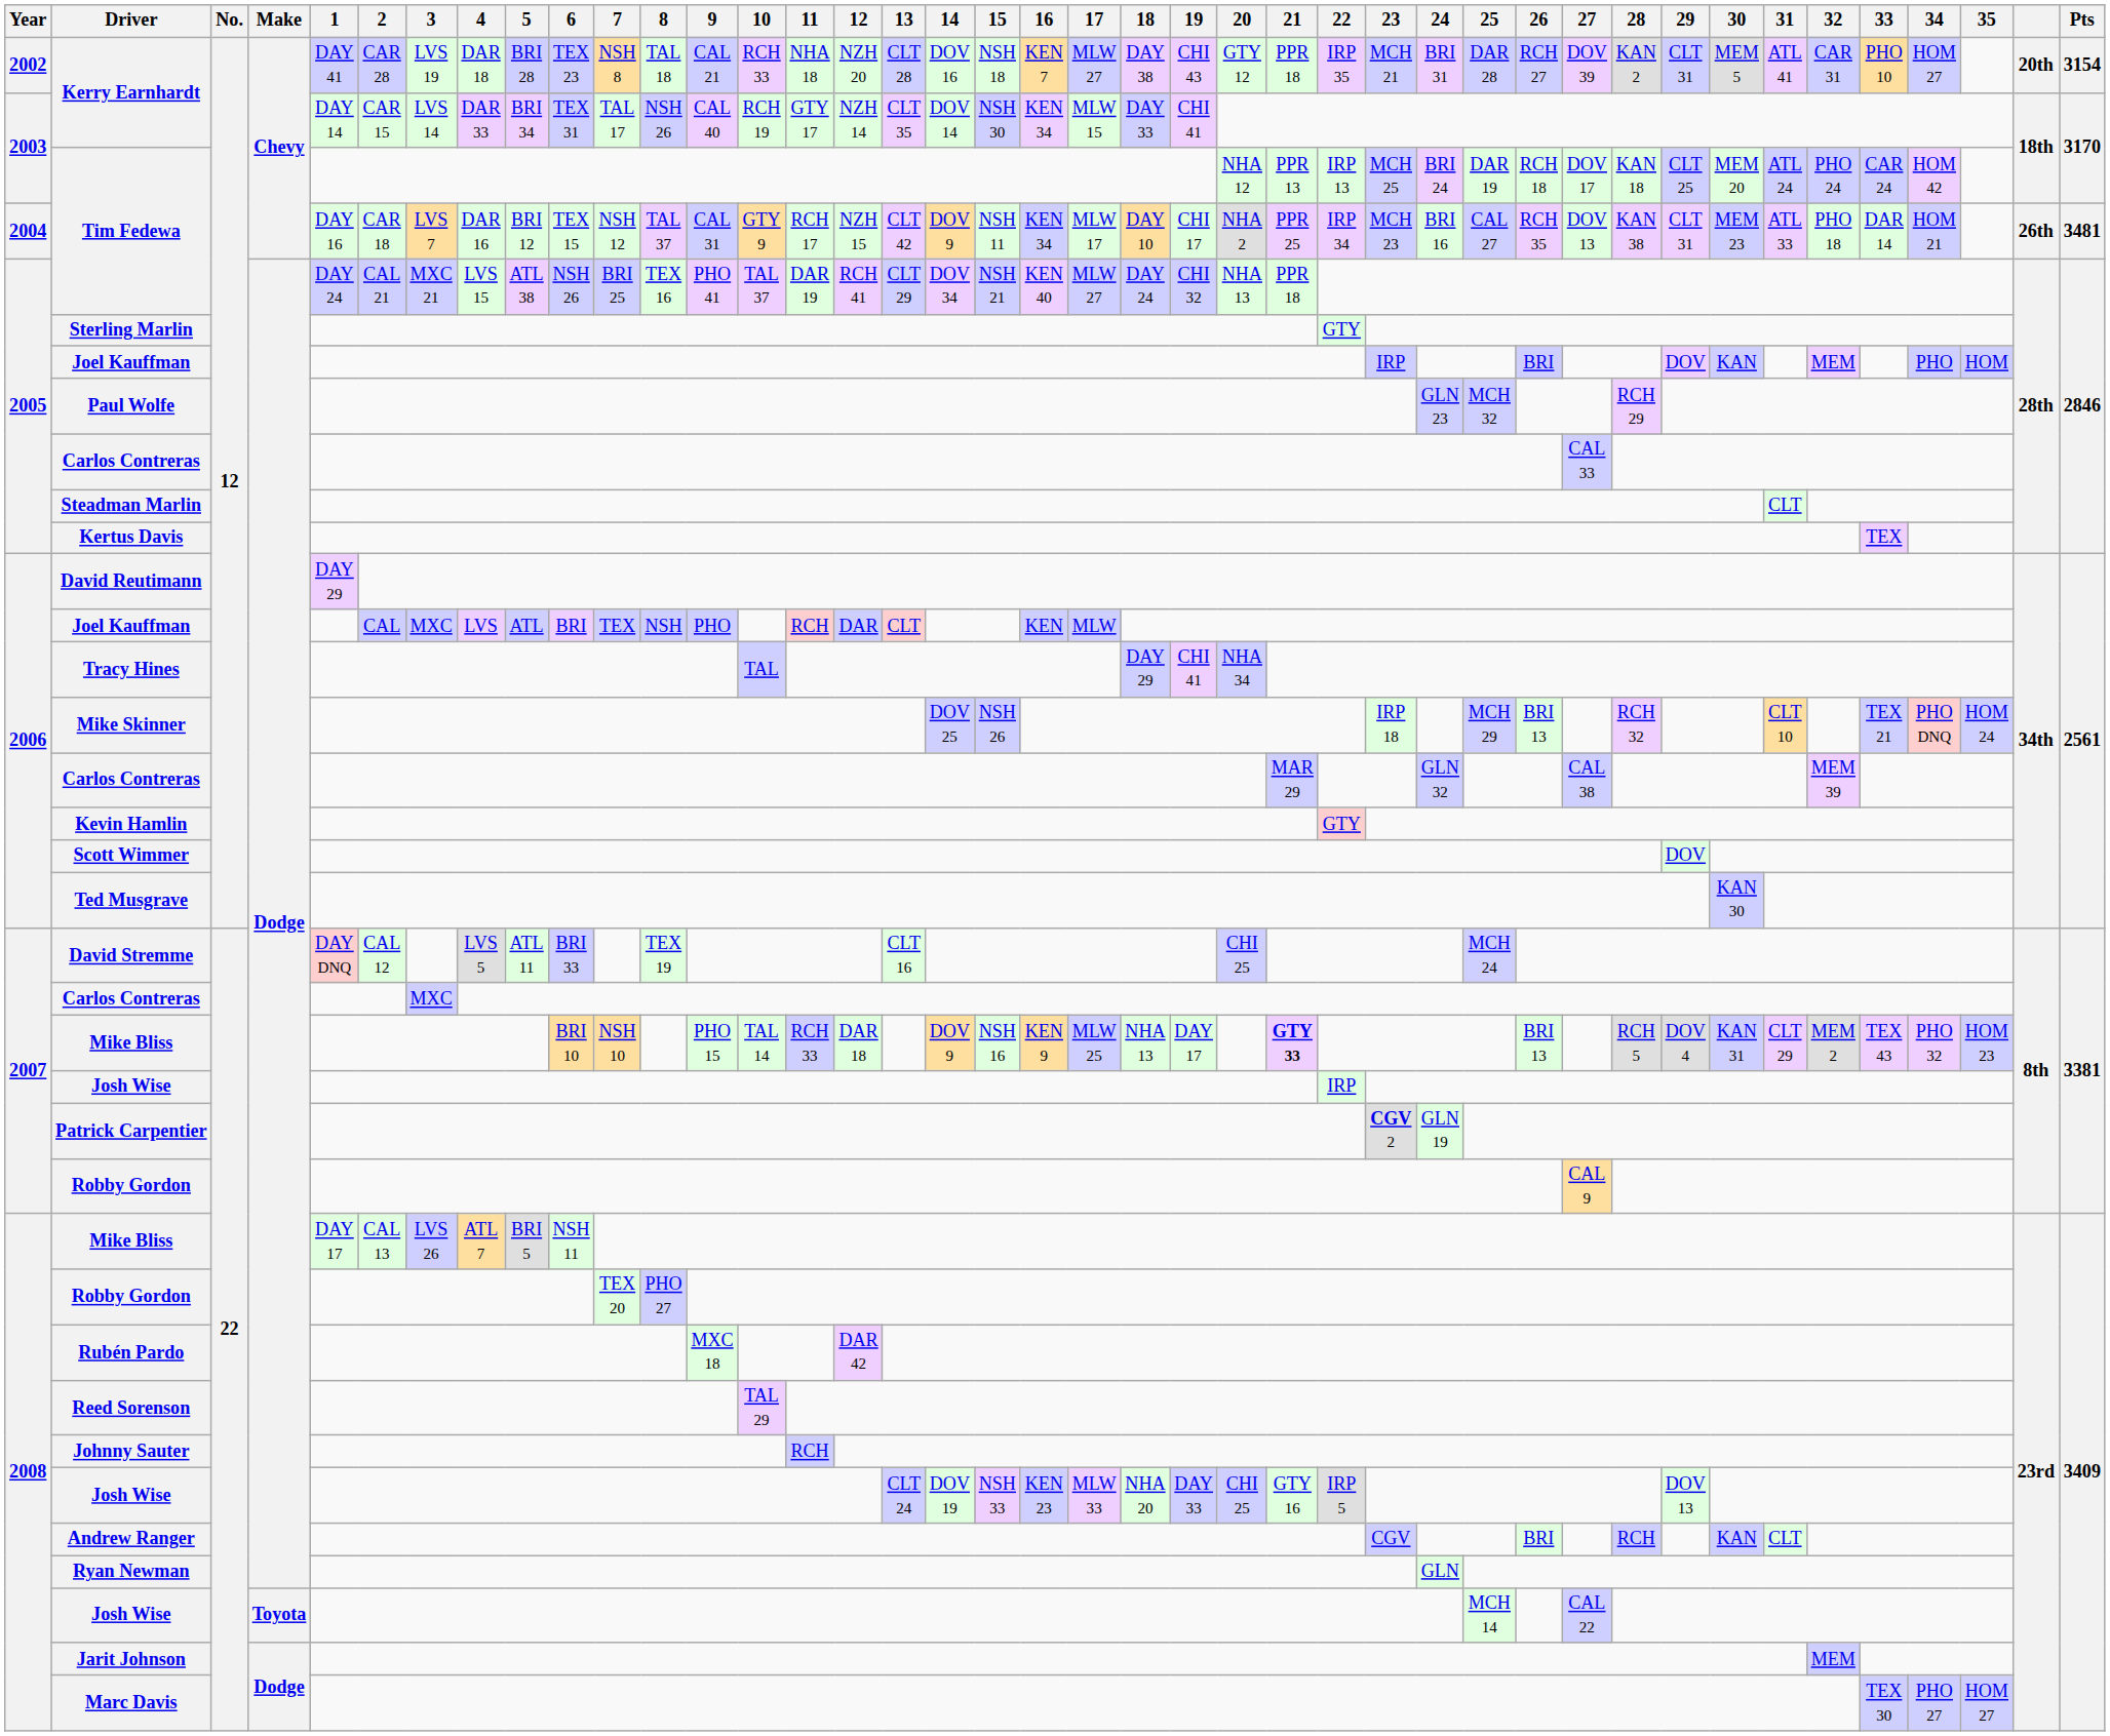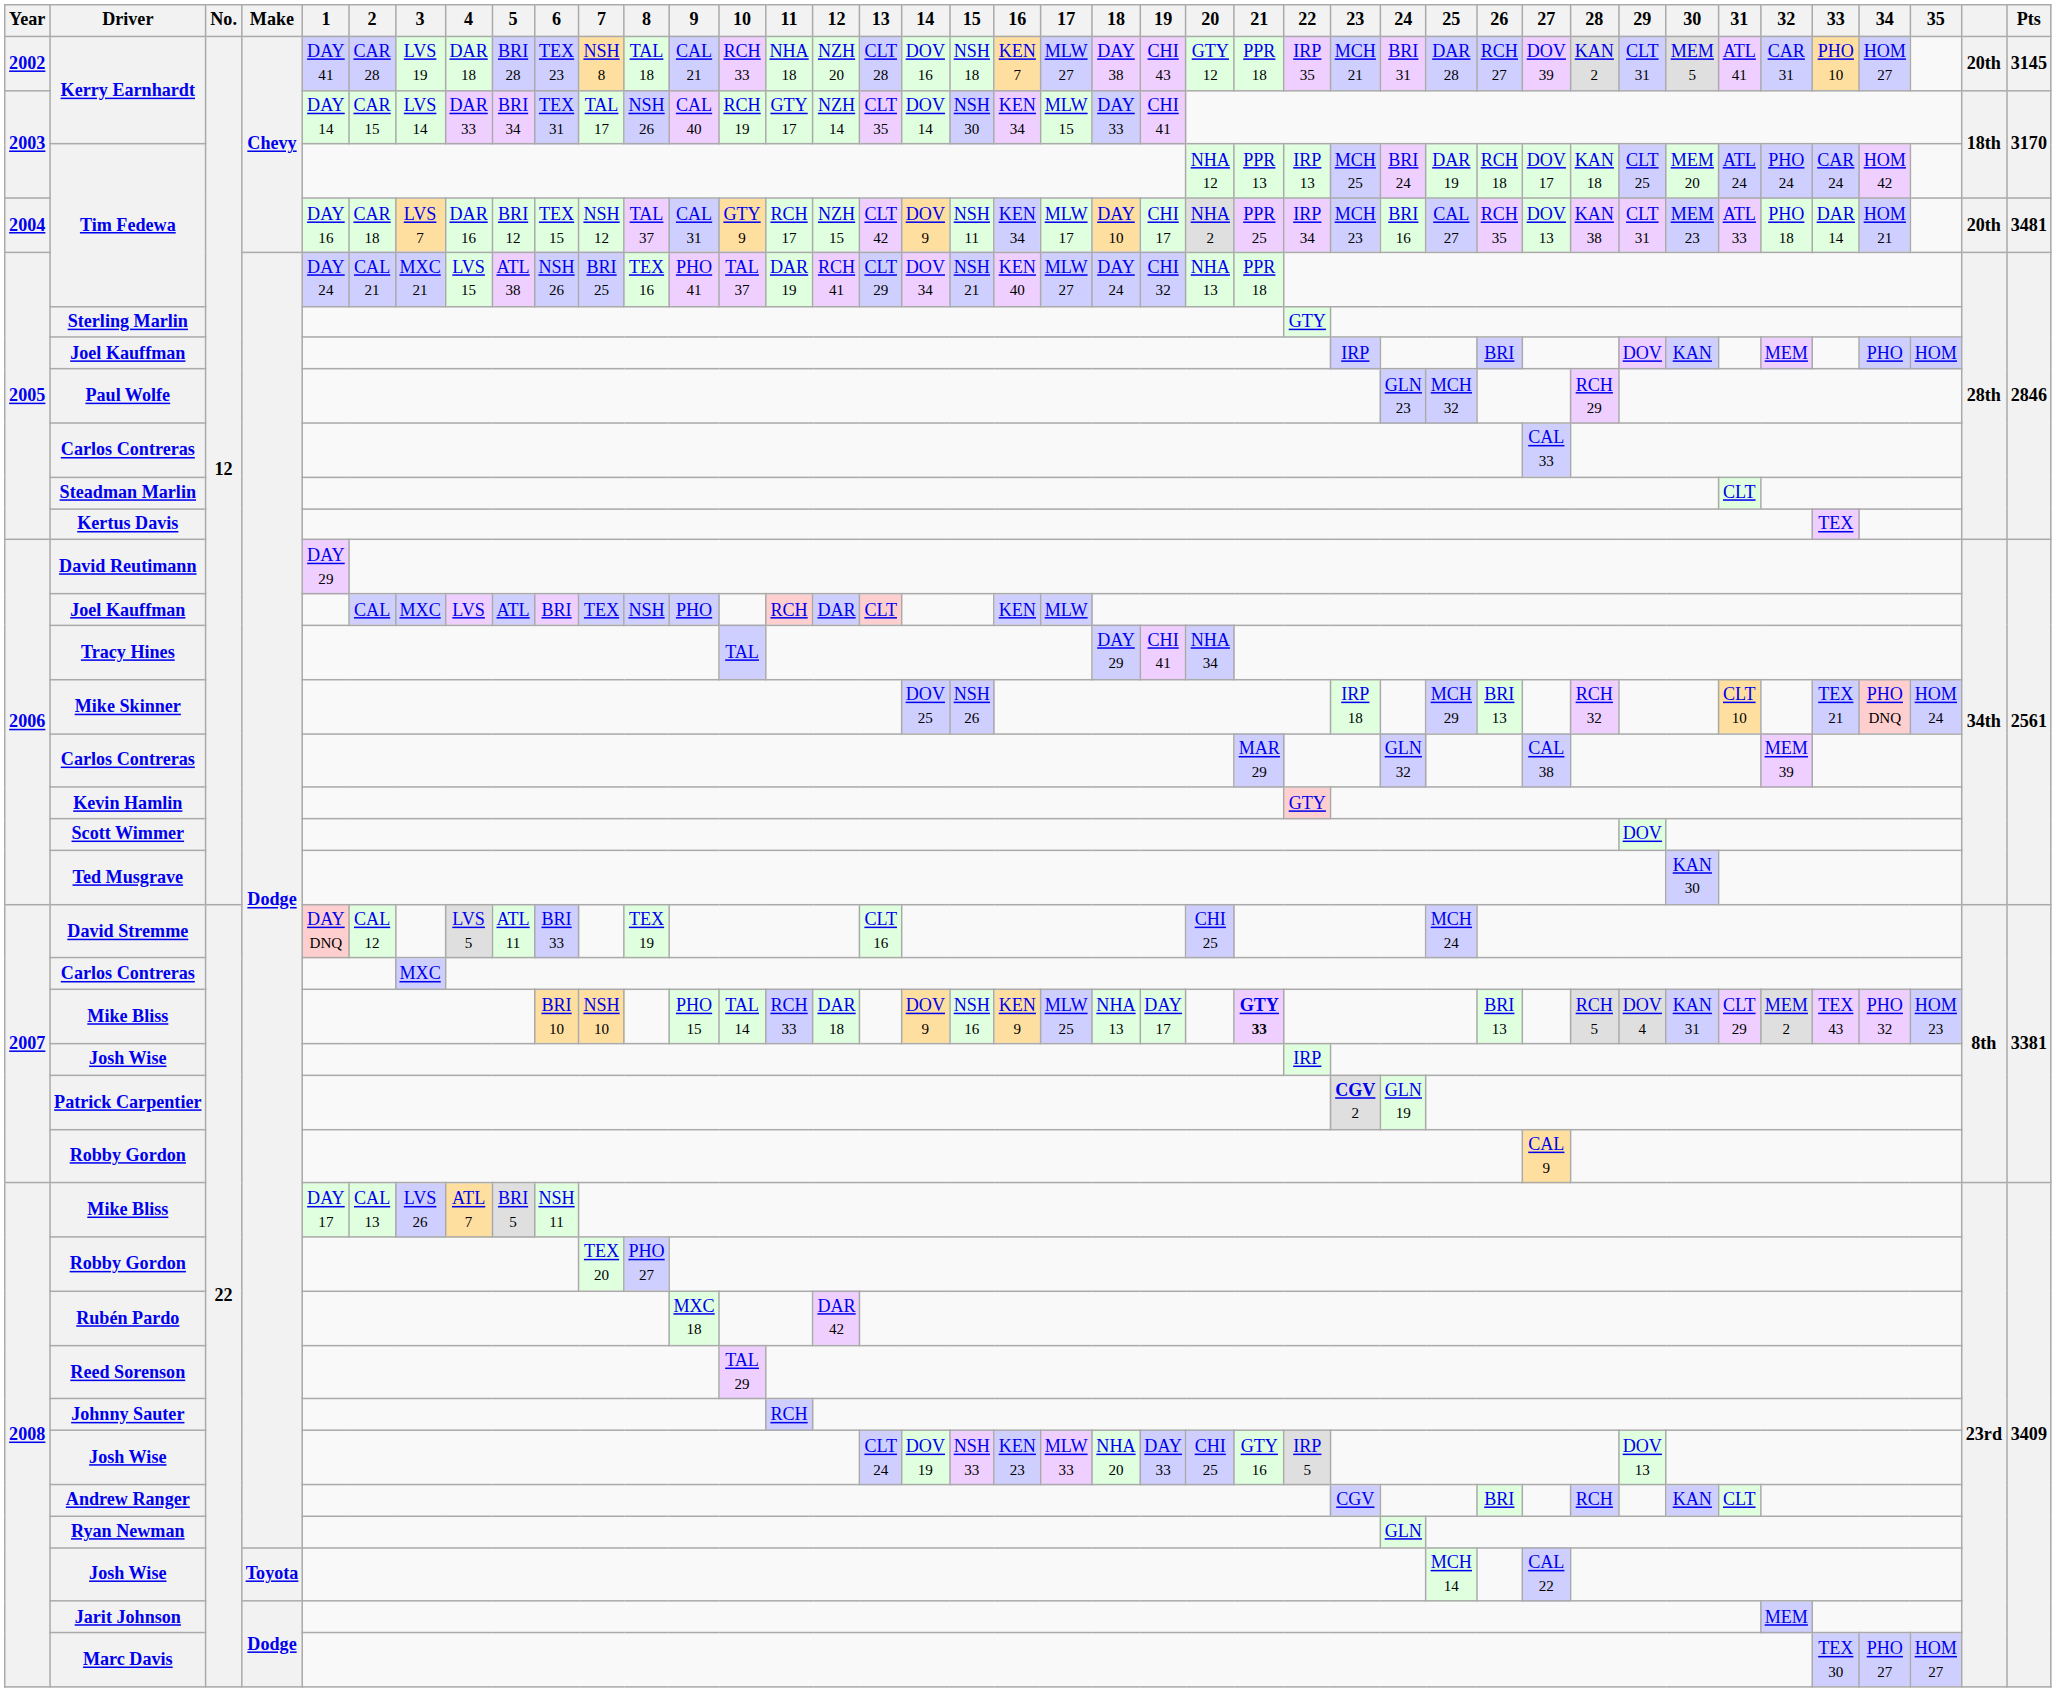2002 / Kerry Earnhardt | Pts: 3154 -> 3145
2004 / Tim Fedewa | column 40: 26th -> 20th
